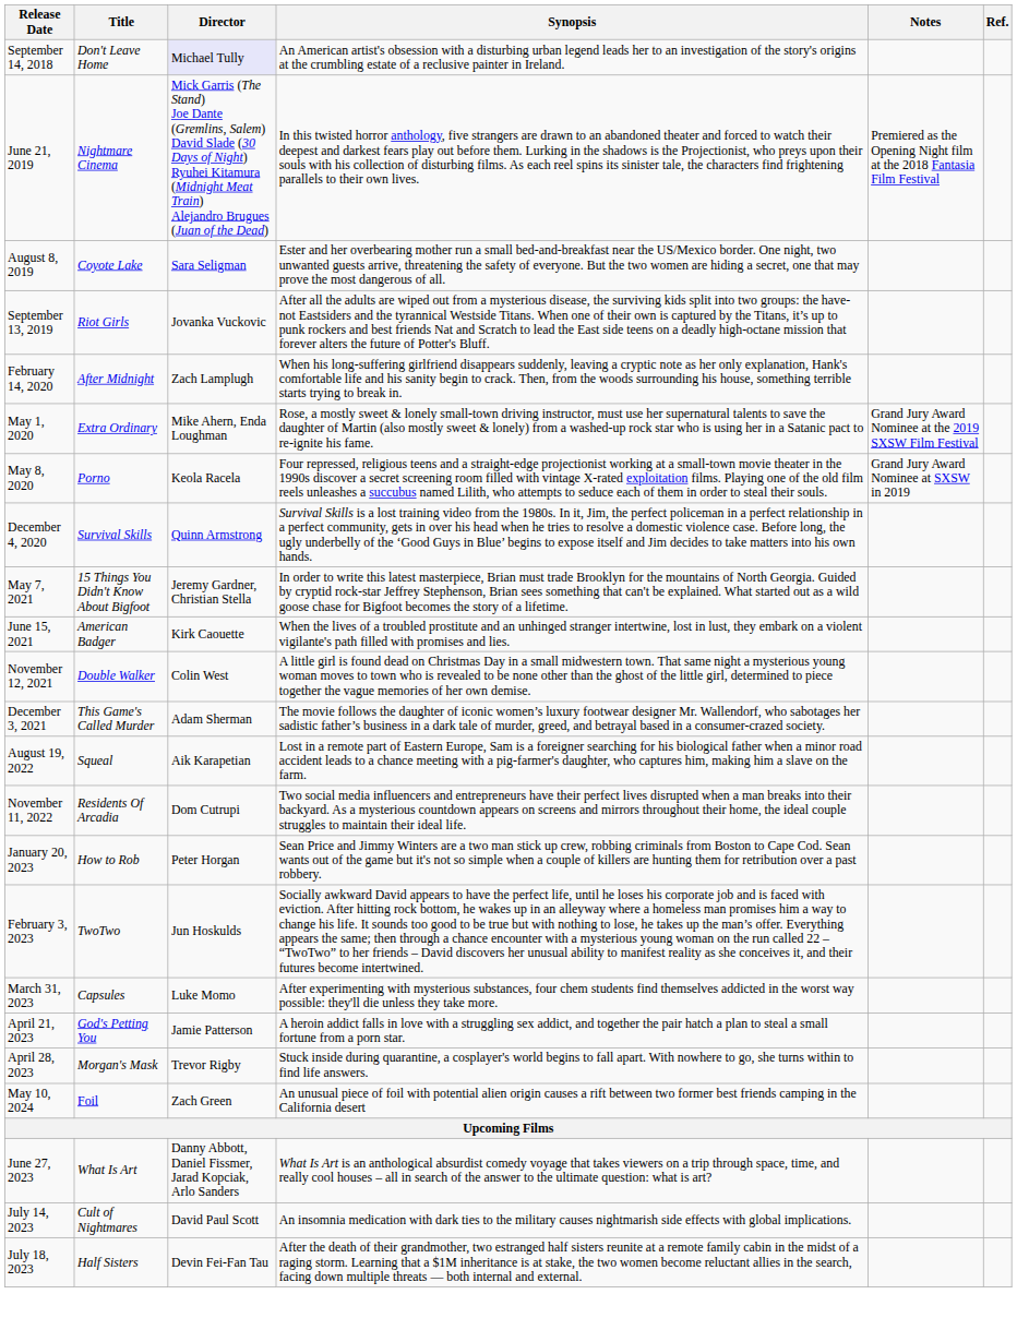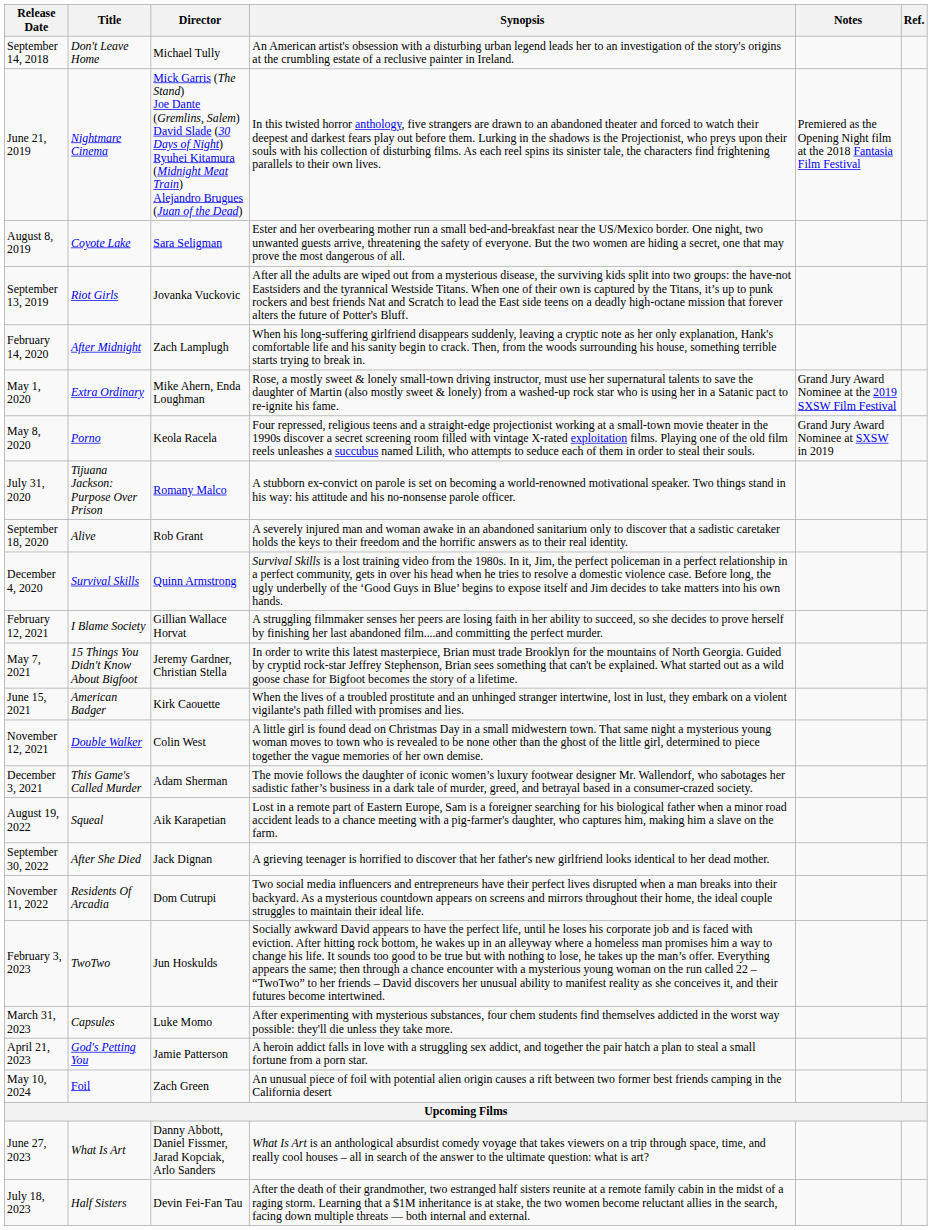September 14, 2018 | Director: lavender background -> no background
+ row: July 31, 2020 | Tijuana Jackson: Purpose Over Prison | Romany Malco | A stubborn ex-convict on parole is set on becoming a world-renowned motivational speaker. Two things stand in his way: his attitude and his no-nonsense parole officer.
+ row: September 18, 2020 | Alive | Rob Grant | A severely injured man and woman awake in an abandoned sanitarium only to discover that a sadistic caretaker holds the keys to their freedom and the horrific answers as to their real identity.
+ row: February 12, 2021 | I Blame Society | Gillian Wallace Horvat | A struggling filmmaker senses her peers are losing faith in her ability to succeed, so she decides to prove herself by finishing her last abandoned film....and committing the perfect murder.
+ row: September 30, 2022 | After She Died | Jack Dignan | A grieving teenager is horrified to discover that her father's new girlfriend looks identical to her dead mother.
- row: January 20, 2023 | How to Rob | Peter Horgan | Sean Price and Jimmy Winters are a two man stick up crew, robbing criminals from Boston to Cape Cod. Sean wants out of the game but it's not so simple when a couple of killers are hunting them for retribution over a past robbery.
- row: April 28, 2023 | Morgan's Mask | Trevor Rigby | Stuck inside during quarantine, a cosplayer's world begins to fall apart. With nowhere to go, she turns within to find life answers.
- row: July 14, 2023 | Cult of Nightmares | David Paul Scott | An insomnia medication with dark ties to the military causes nightmarish side effects with global implications.
